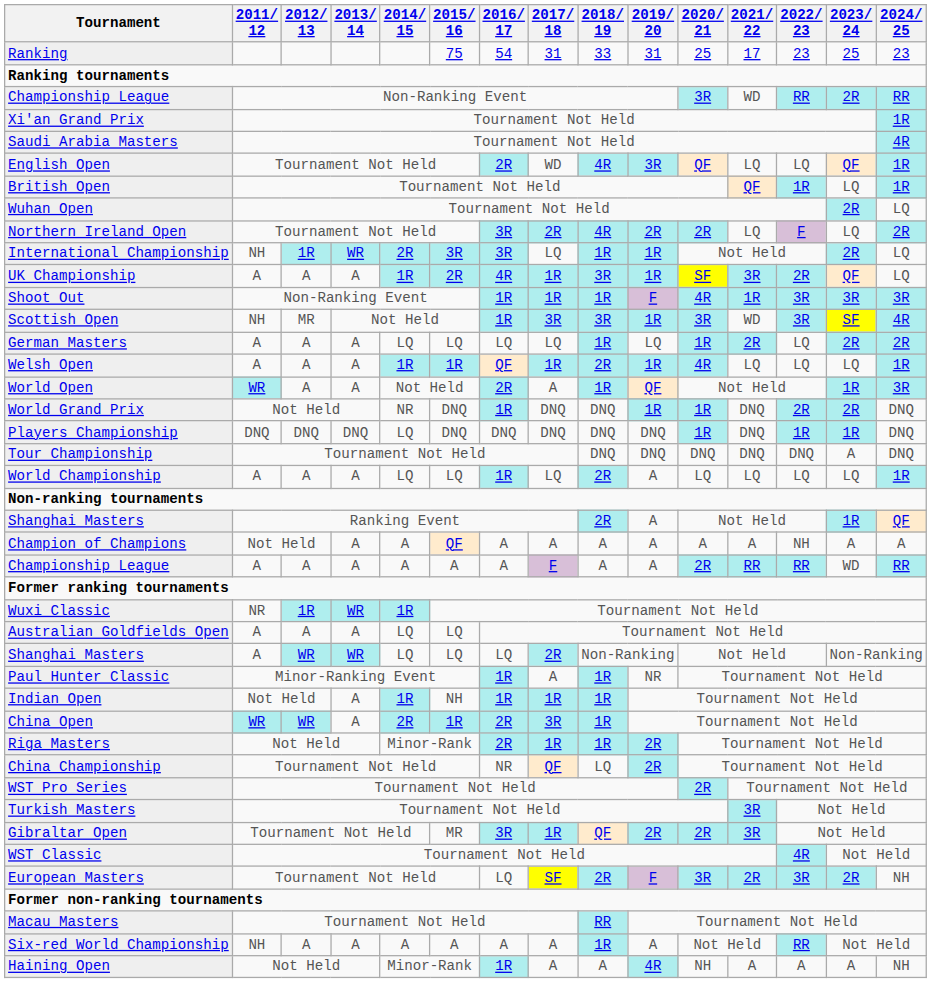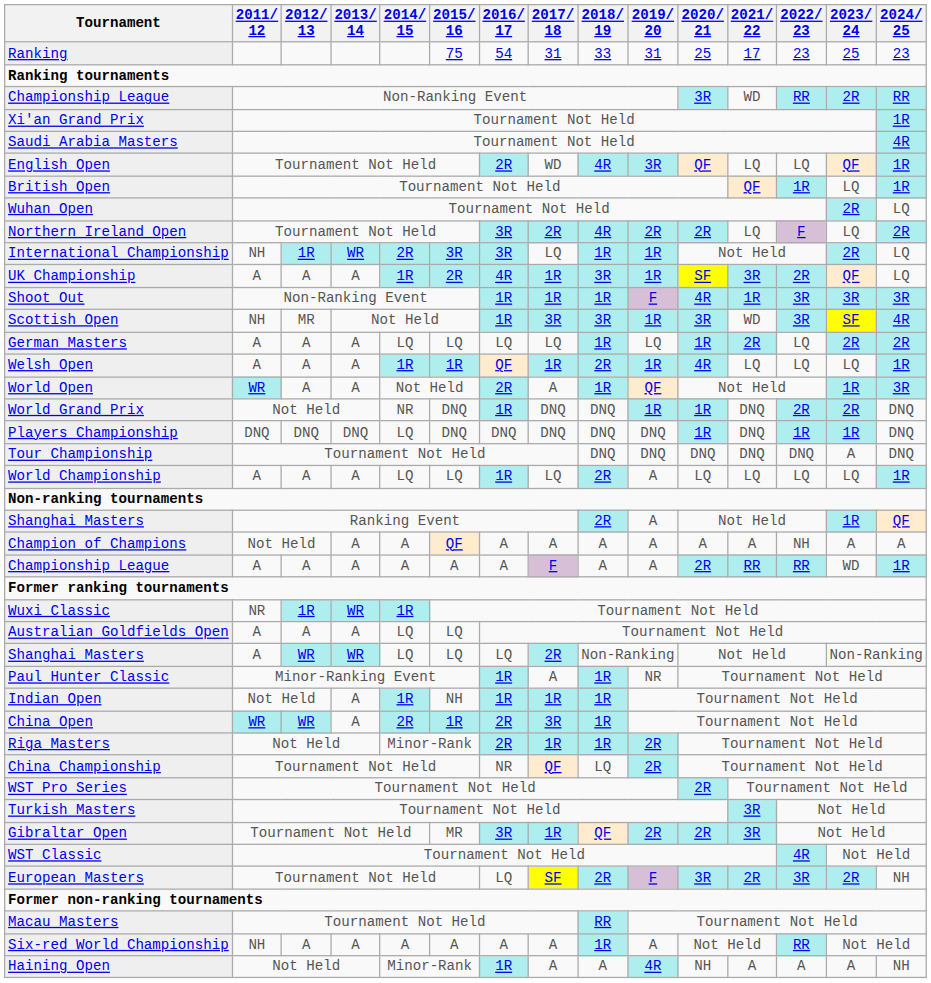Championship League / A | 2024/ 25: RR -> 1R
